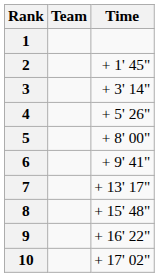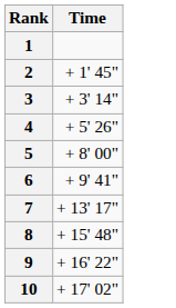- column: Team
